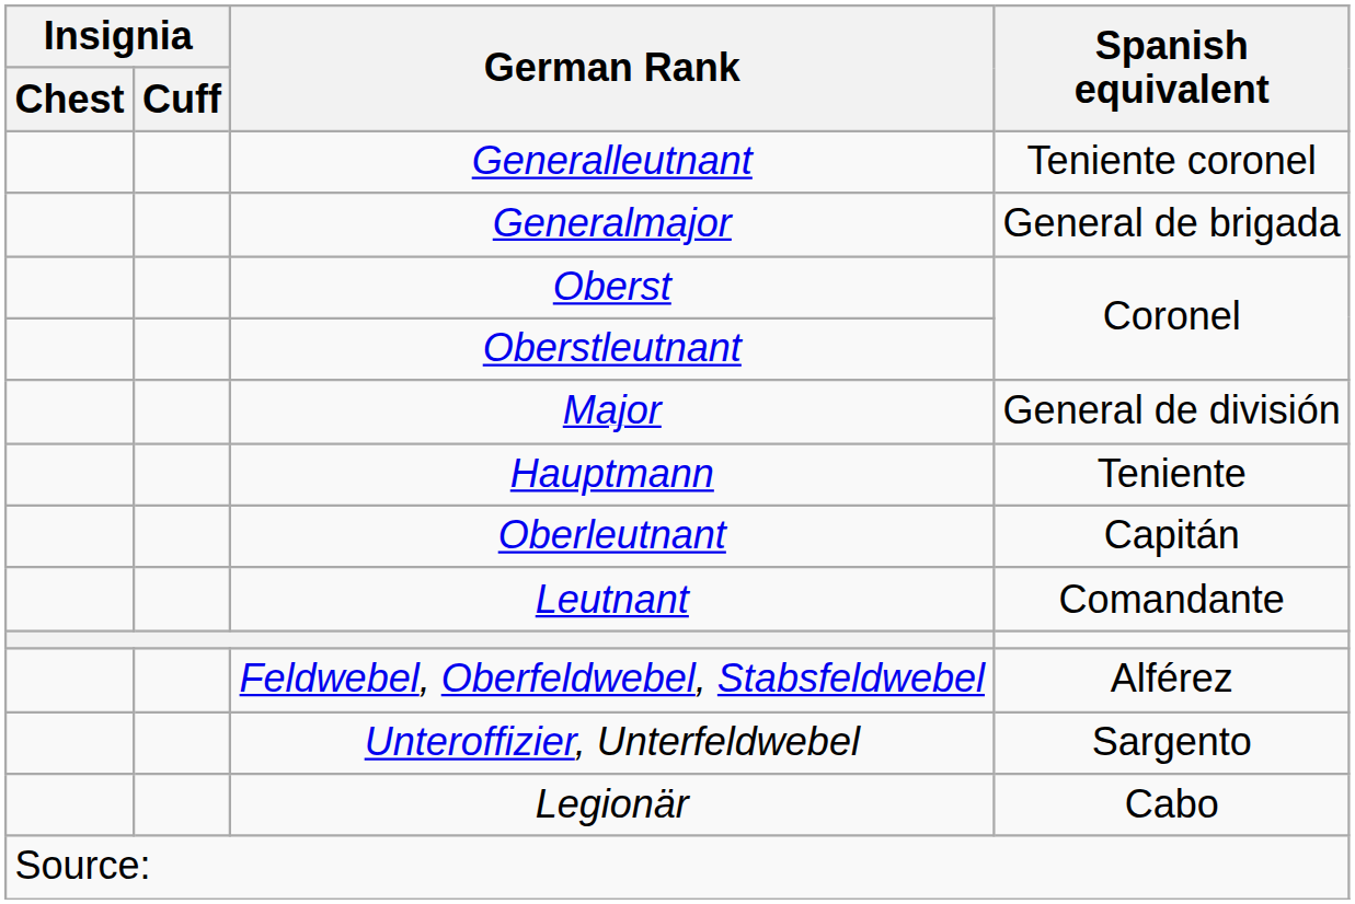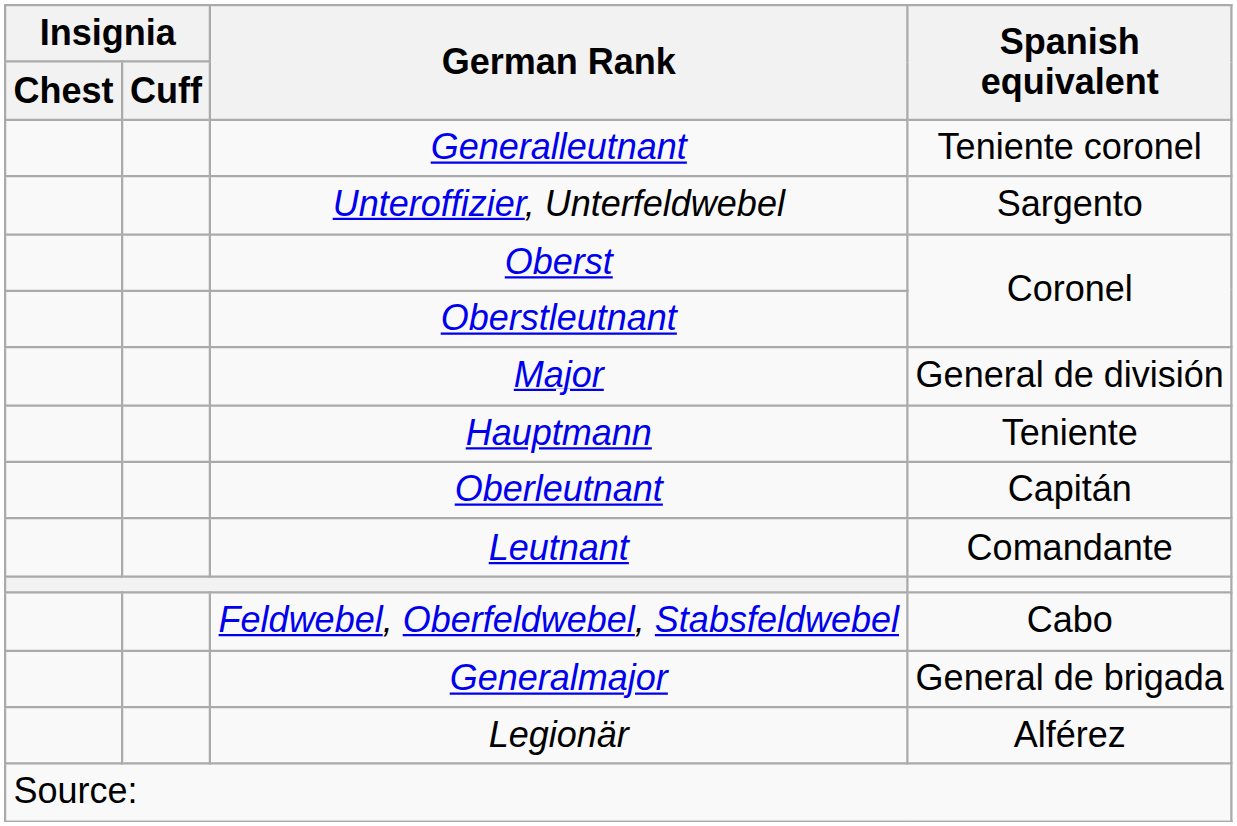rows swapped: Generalmajor <-> Unteroffizier, Unterfeldwebel
Feldwebel, Oberfeldwebel, Stabsfeldwebel | Spanish equivalent: Alférez -> Cabo
Legionär | Spanish equivalent: Cabo -> Alférez
